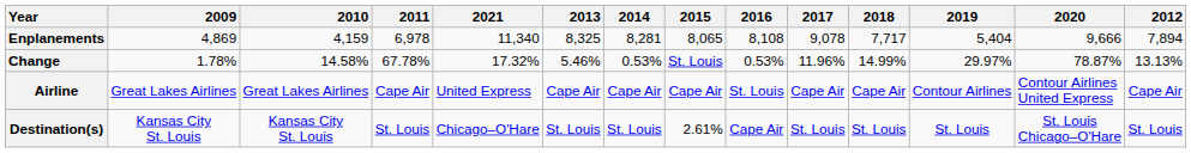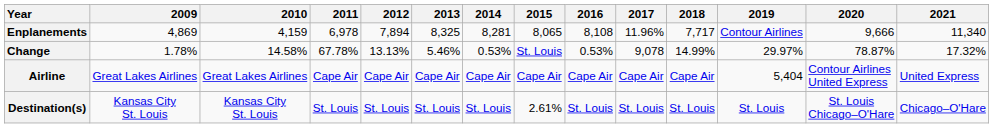columns swapped: 2012 <-> 2021
Enplanements | 2017: 9,078 -> 11.96%
Enplanements | 2019: 5,404 -> Contour Airlines
Change | 2017: 11.96% -> 9,078
Airline | 2016: St. Louis -> Cape Air
Airline | 2019: Contour Airlines -> 5,404
Destination(s) | 2016: Cape Air -> St. Louis
